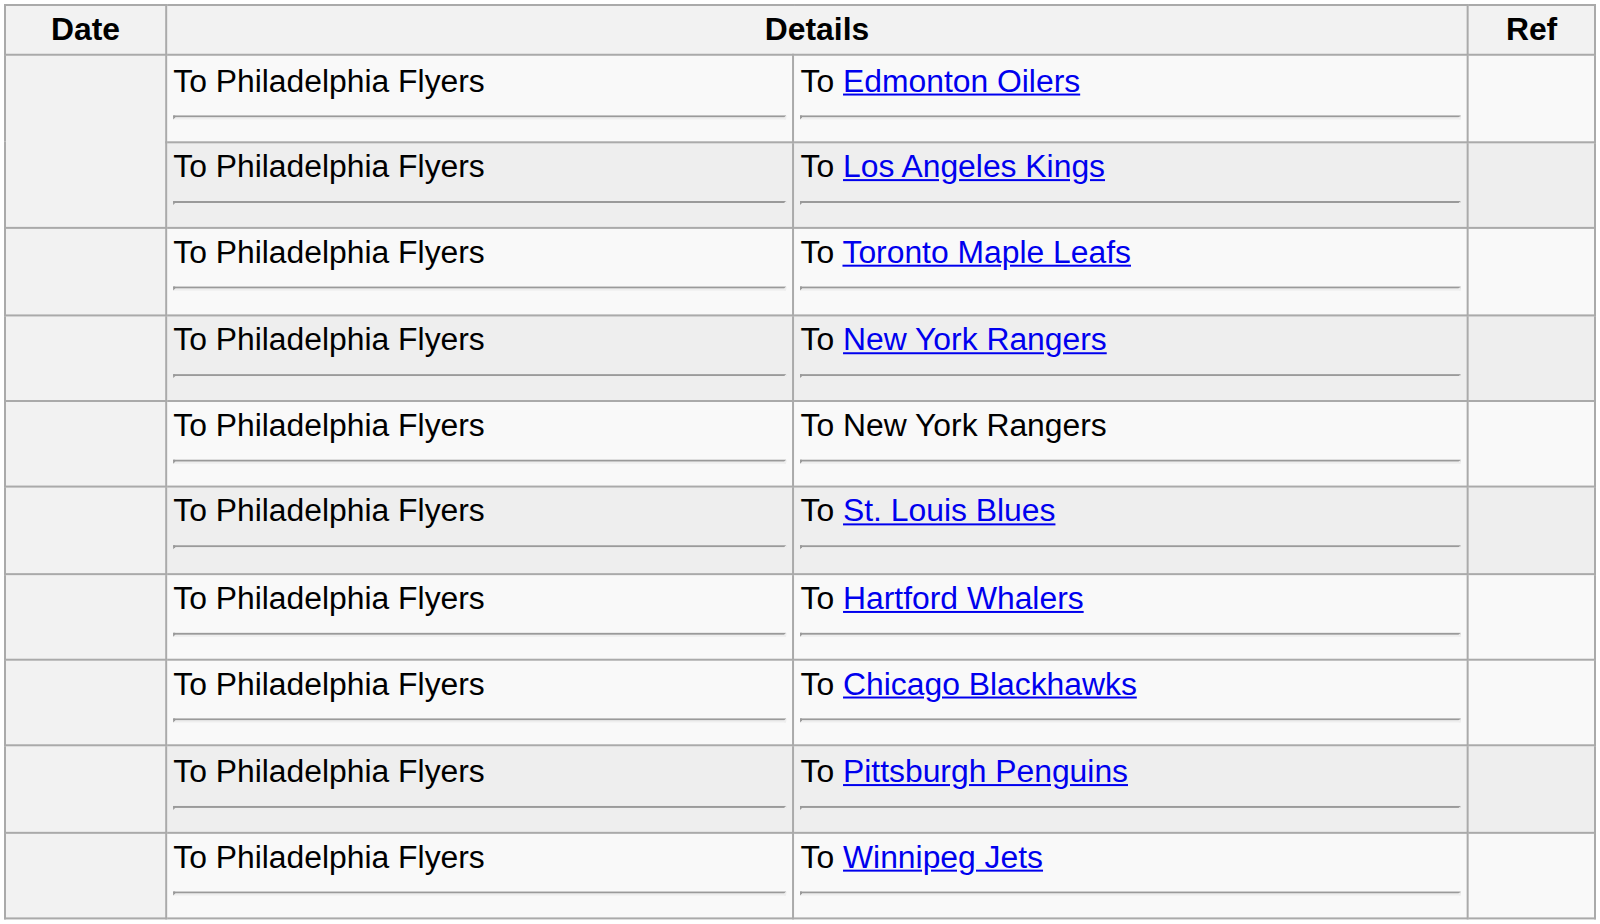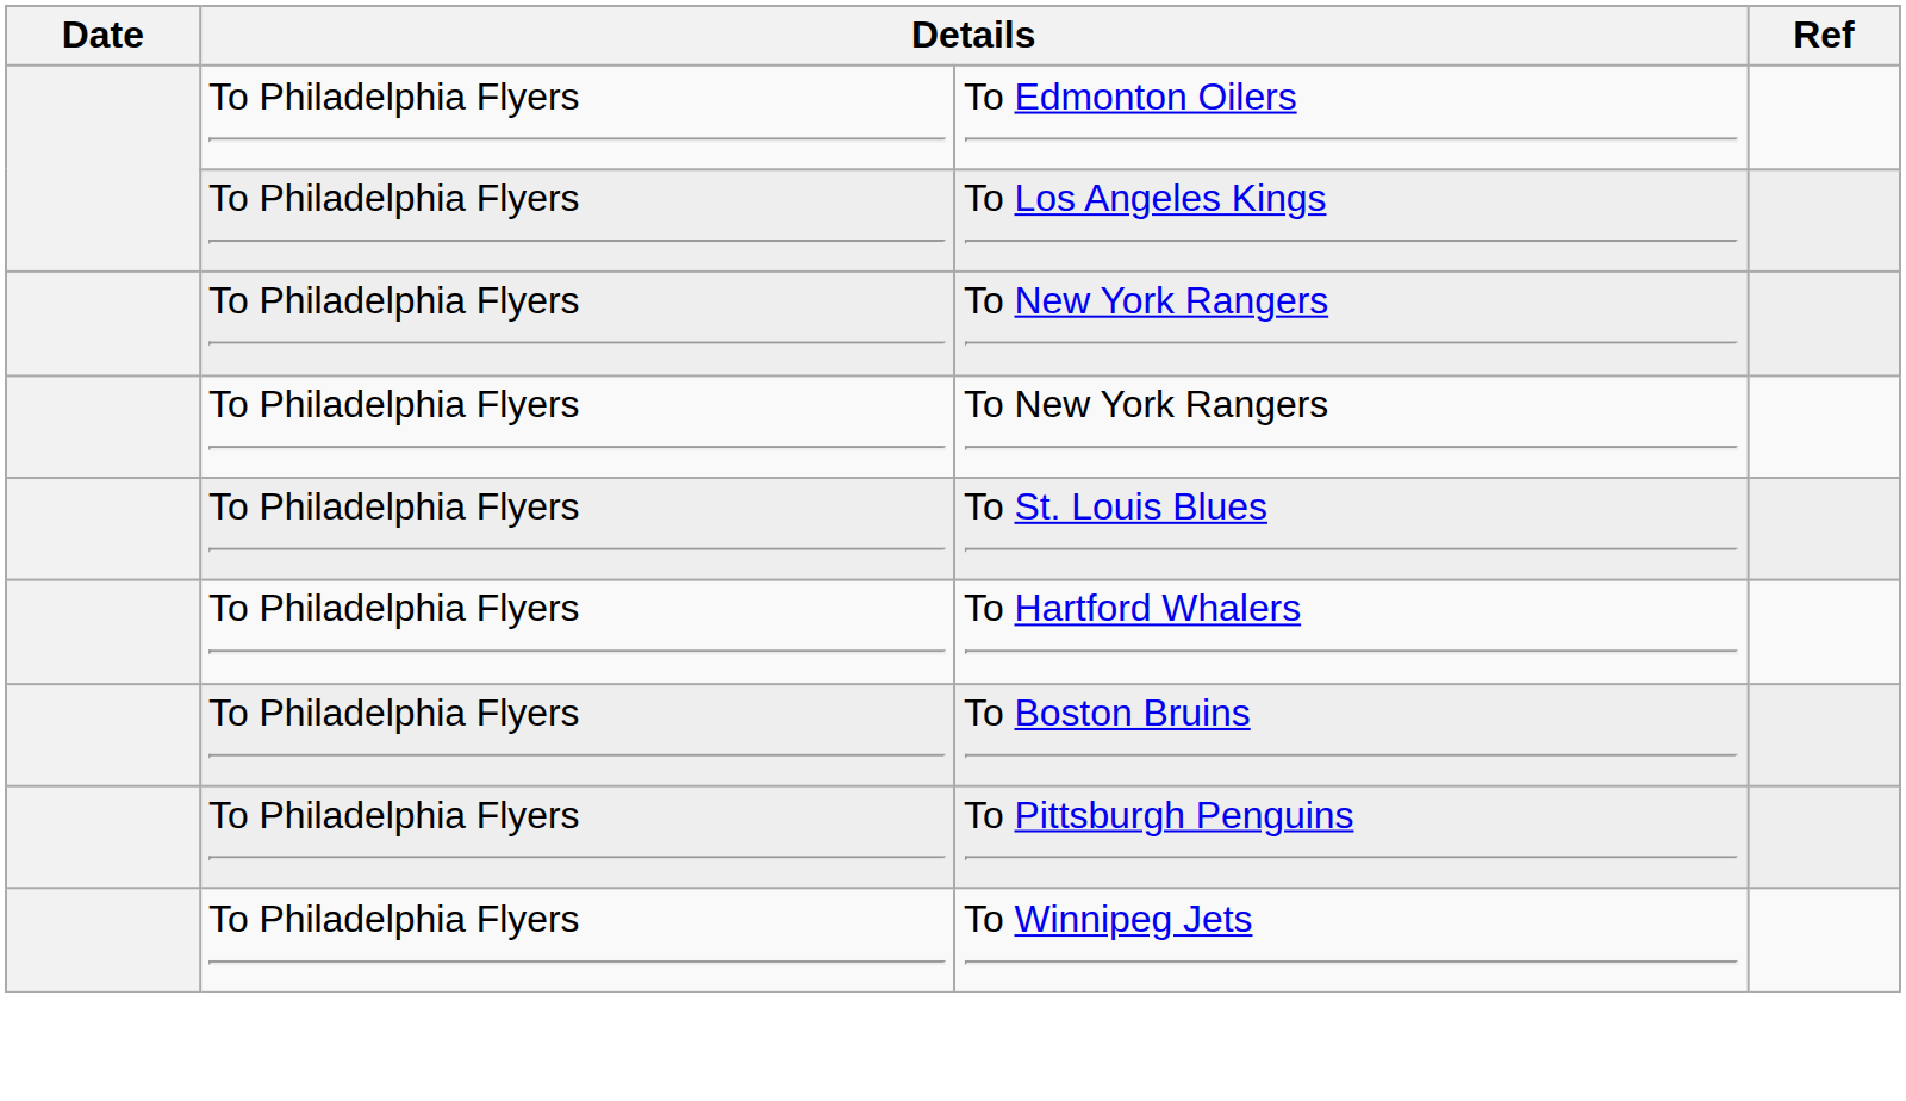- row: To Philadelphia Flyers | To Toronto Maple Leafs
+ row: To Philadelphia Flyers | To Boston Bruins
- row: To Philadelphia Flyers | To Chicago Blackhawks
